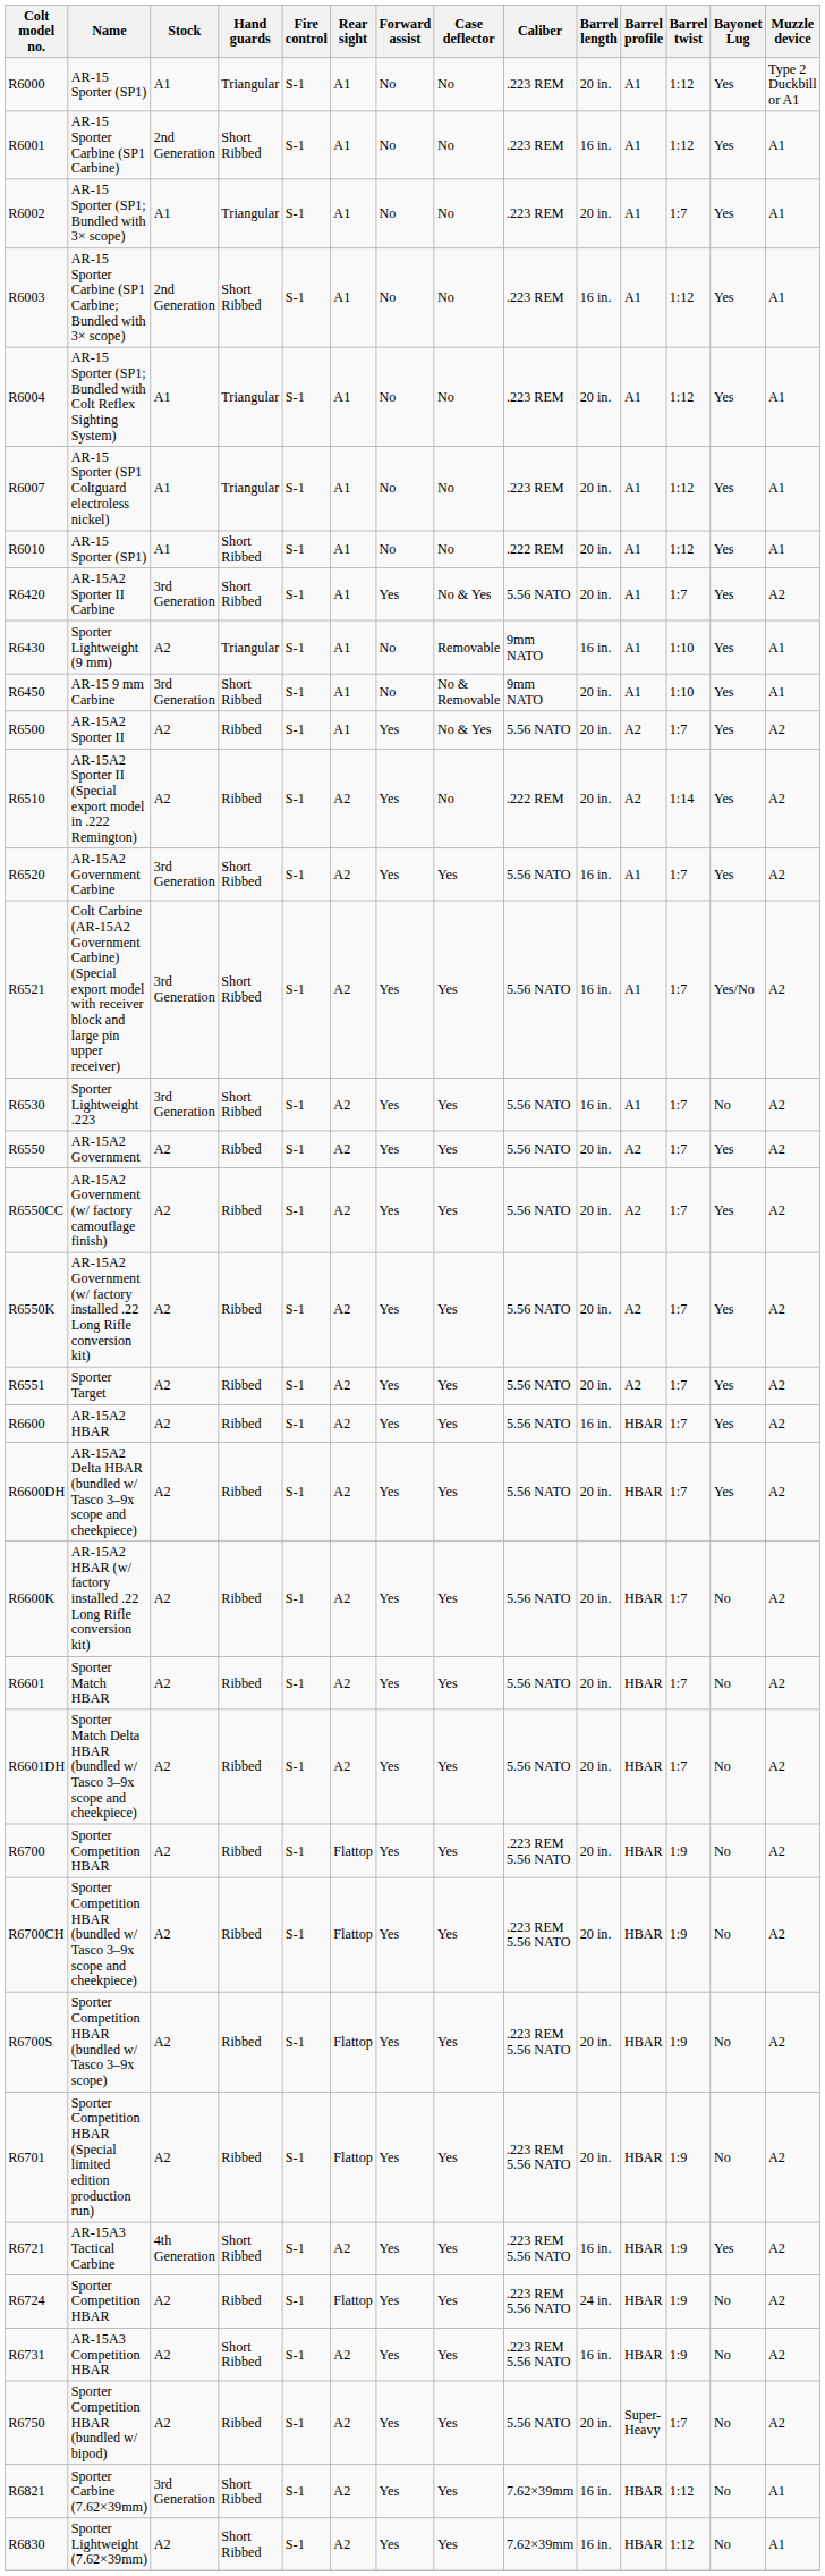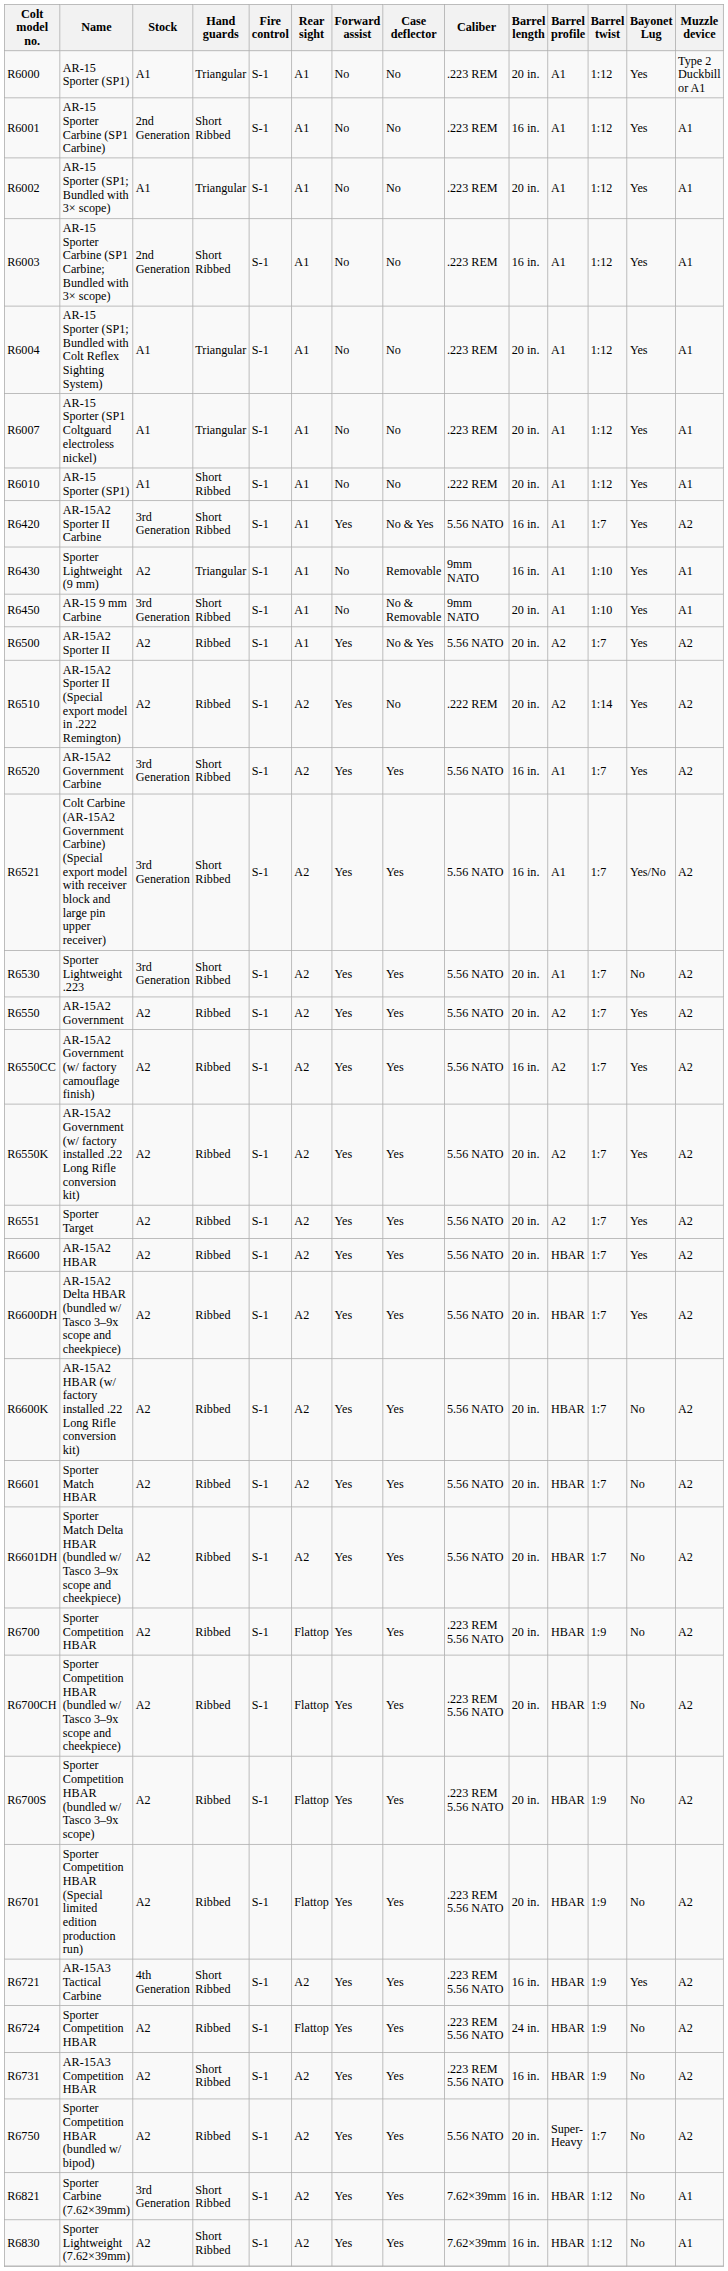AR-15 Sporter (SP1; Bundled with 3× scope) | Barrel twist: 1:7 -> 1:12
AR-15A2 Sporter II Carbine | Barrel length: 20 in. -> 16 in.
Sporter Lightweight .223 | Barrel length: 16 in. -> 20 in.
AR-15A2 Government (w/ factory camouflage finish) | Barrel length: 20 in. -> 16 in.
AR-15A2 HBAR | Barrel length: 16 in. -> 20 in.
